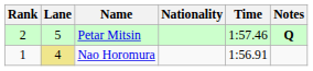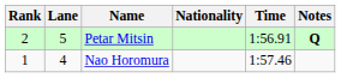Petar Mitsin | Time: 1:57.46 -> 1:56.91
Nao Horomura | Lane: khaki background -> no background
Nao Horomura | Time: 1:56.91 -> 1:57.46
